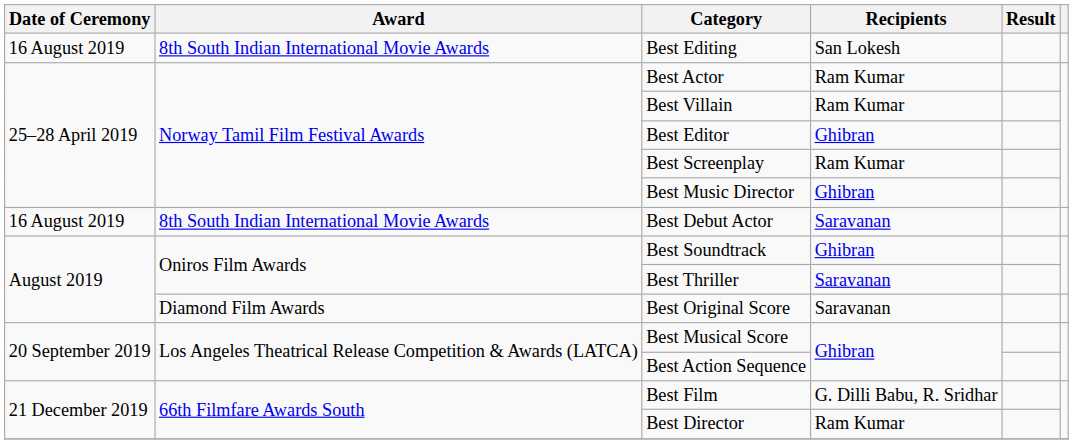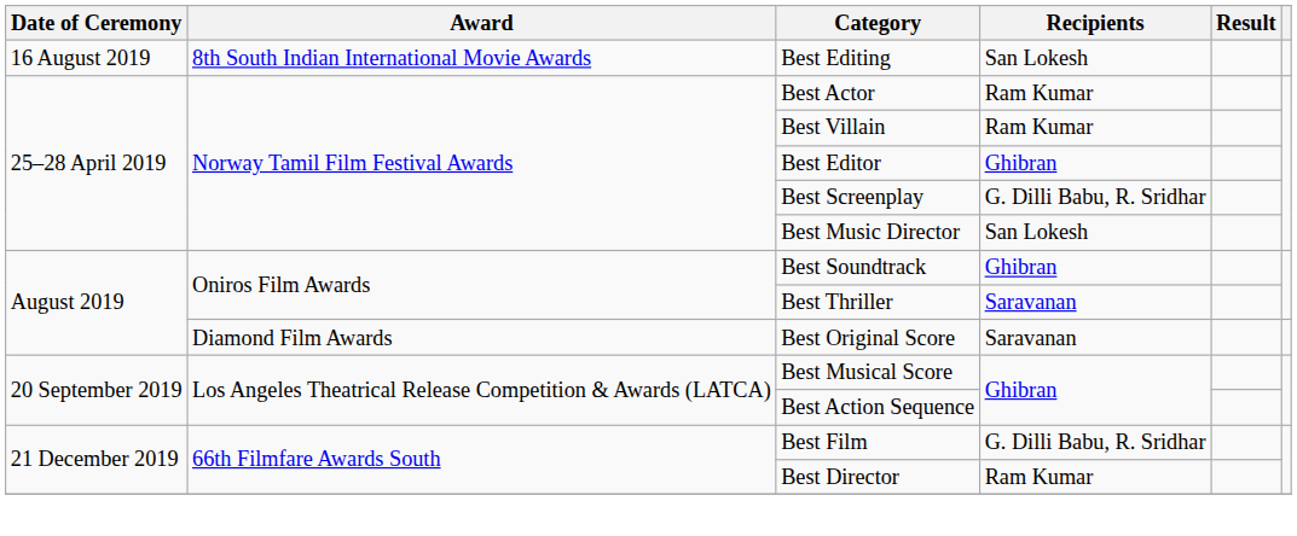Best Screenplay | Recipients: Ram Kumar -> G. Dilli Babu, R. Sridhar
Best Music Director | Recipients: Ghibran -> San Lokesh
- row: 16 August 2019 | 8th South Indian International Movie Awards | Best Debut Actor | Saravanan
